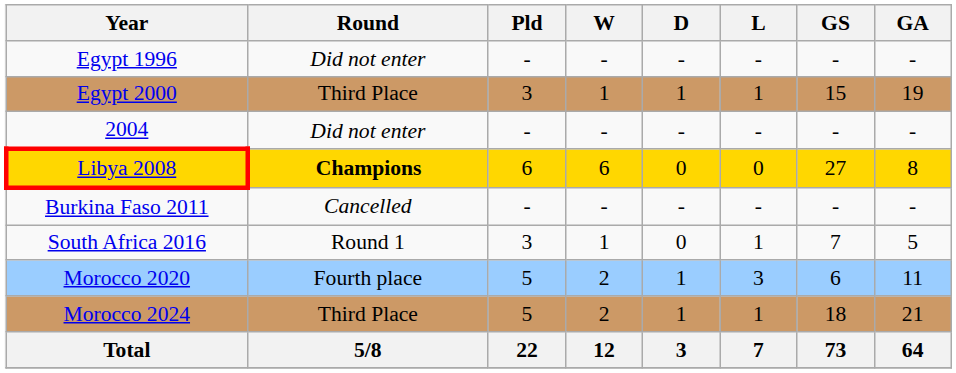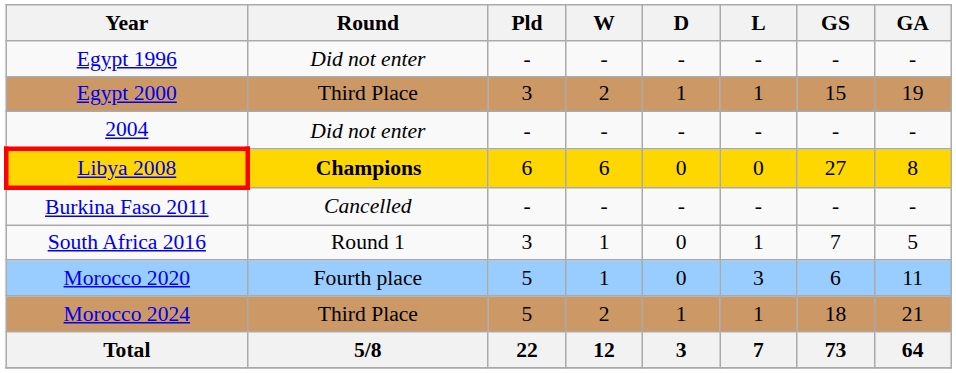Egypt 2000 | W: 1 -> 2
Morocco 2020 | W: 2 -> 1
Morocco 2020 | D: 1 -> 0
